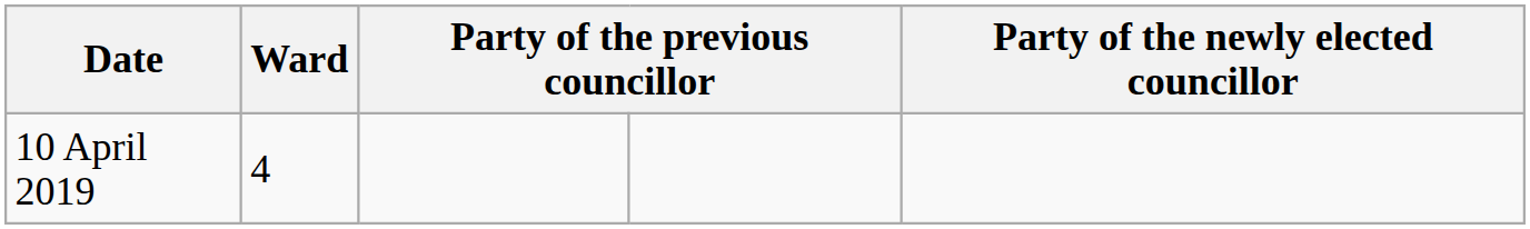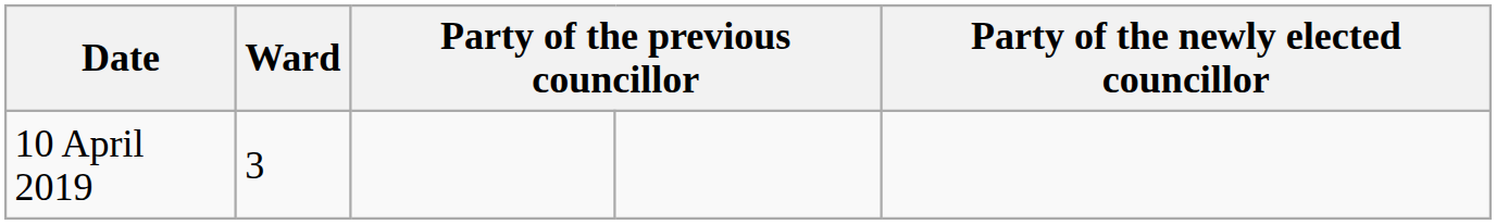10 April 2019 | Ward: 4 -> 3
